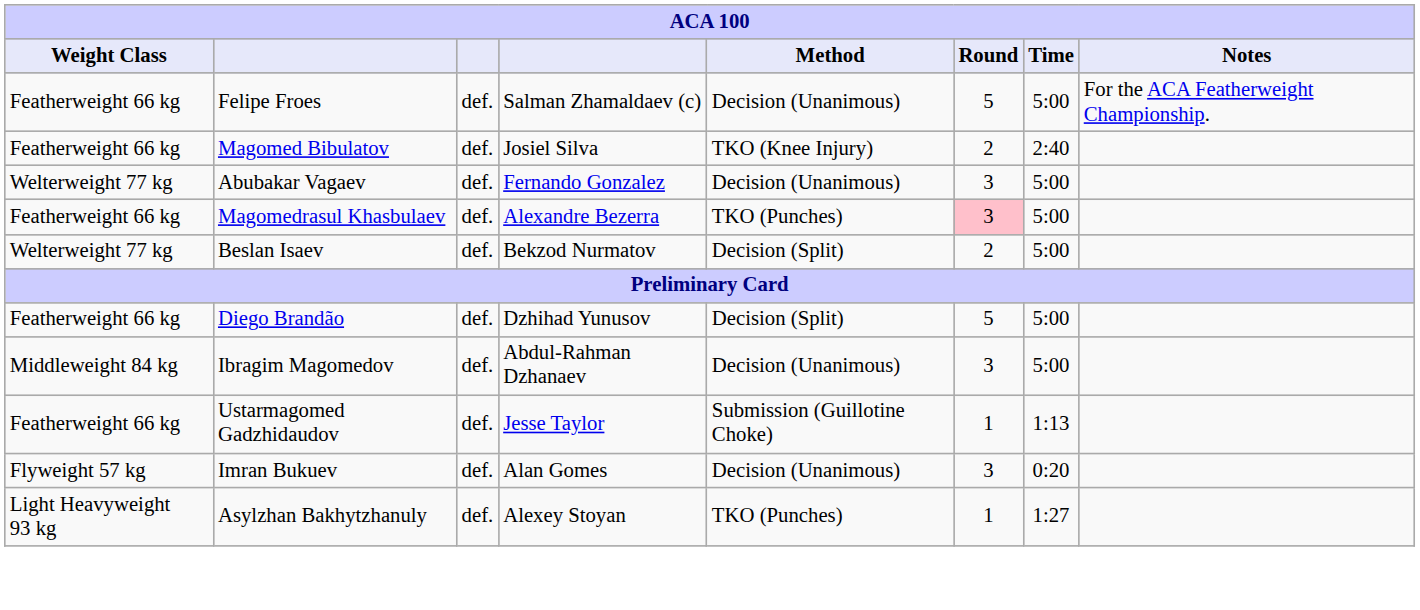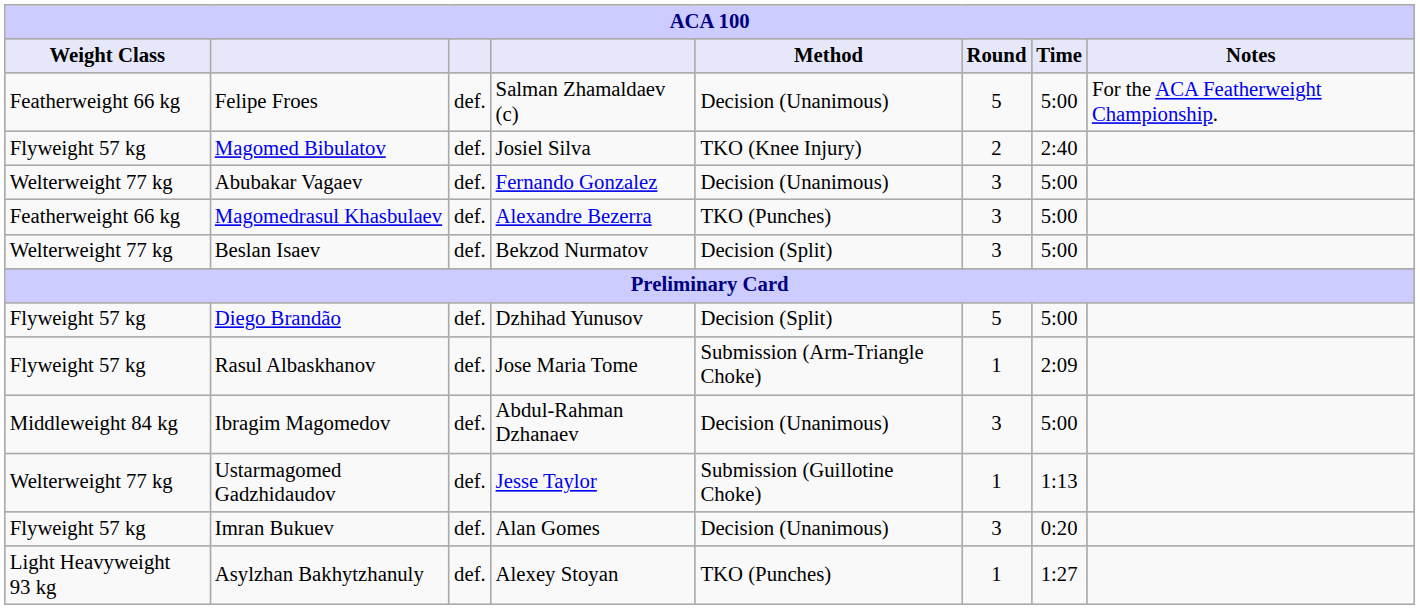Magomed Bibulatov | Weight Class: Featherweight 66 kg -> Flyweight 57 kg
Magomedrasul Khasbulaev | Round: pink background -> no background
Beslan Isaev | Round: 2 -> 3
Diego Brandão | Weight Class: Featherweight 66 kg -> Flyweight 57 kg
+ row: Flyweight 57 kg | Rasul Albaskhanov | def. | Jose Maria Tome | Submission (Arm-Triangle Choke) | 1 | 2:09
Ustarmagomed Gadzhidaudov | Weight Class: Featherweight 66 kg -> Welterweight 77 kg
